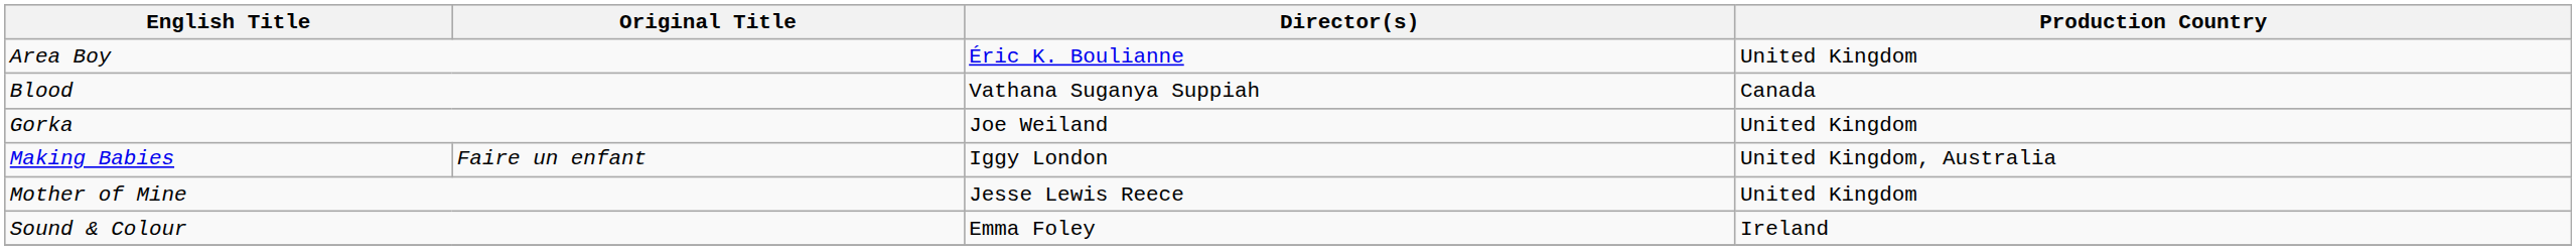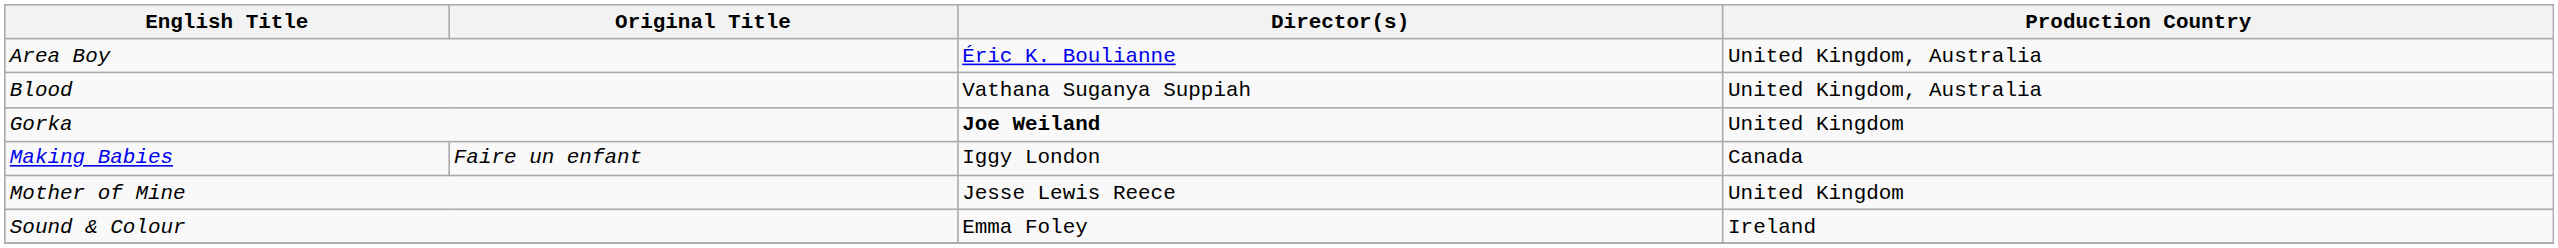Area Boy | Production Country: United Kingdom -> United Kingdom, Australia
Blood | Production Country: Canada -> United Kingdom, Australia
Gorka | Director(s): normal -> bold
Making Babies | Production Country: United Kingdom, Australia -> Canada
